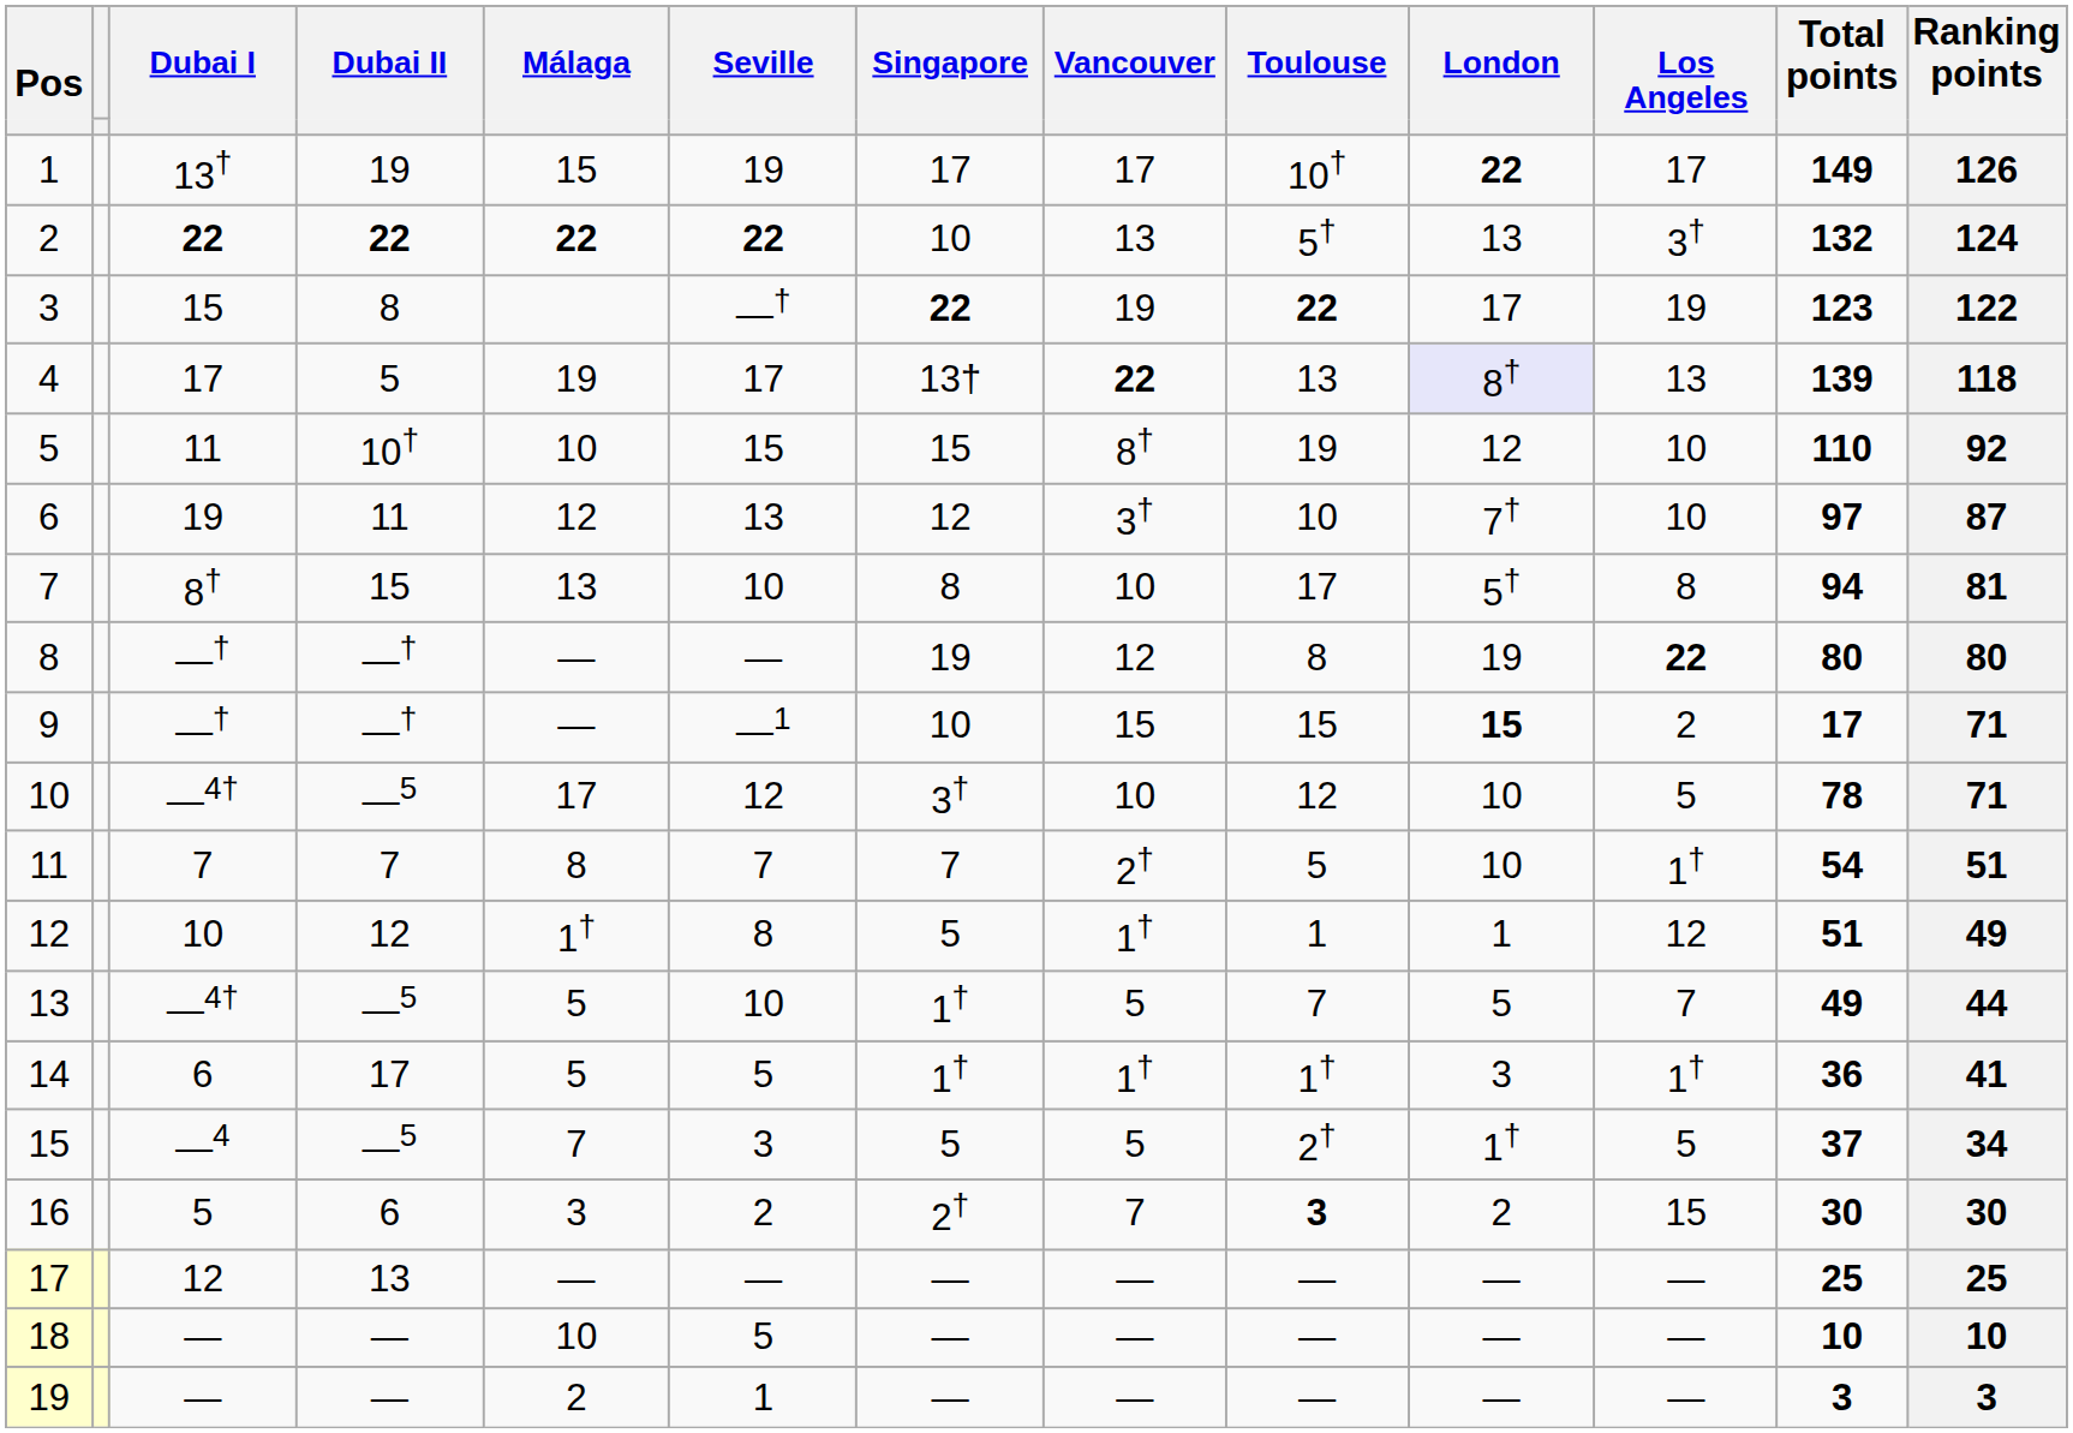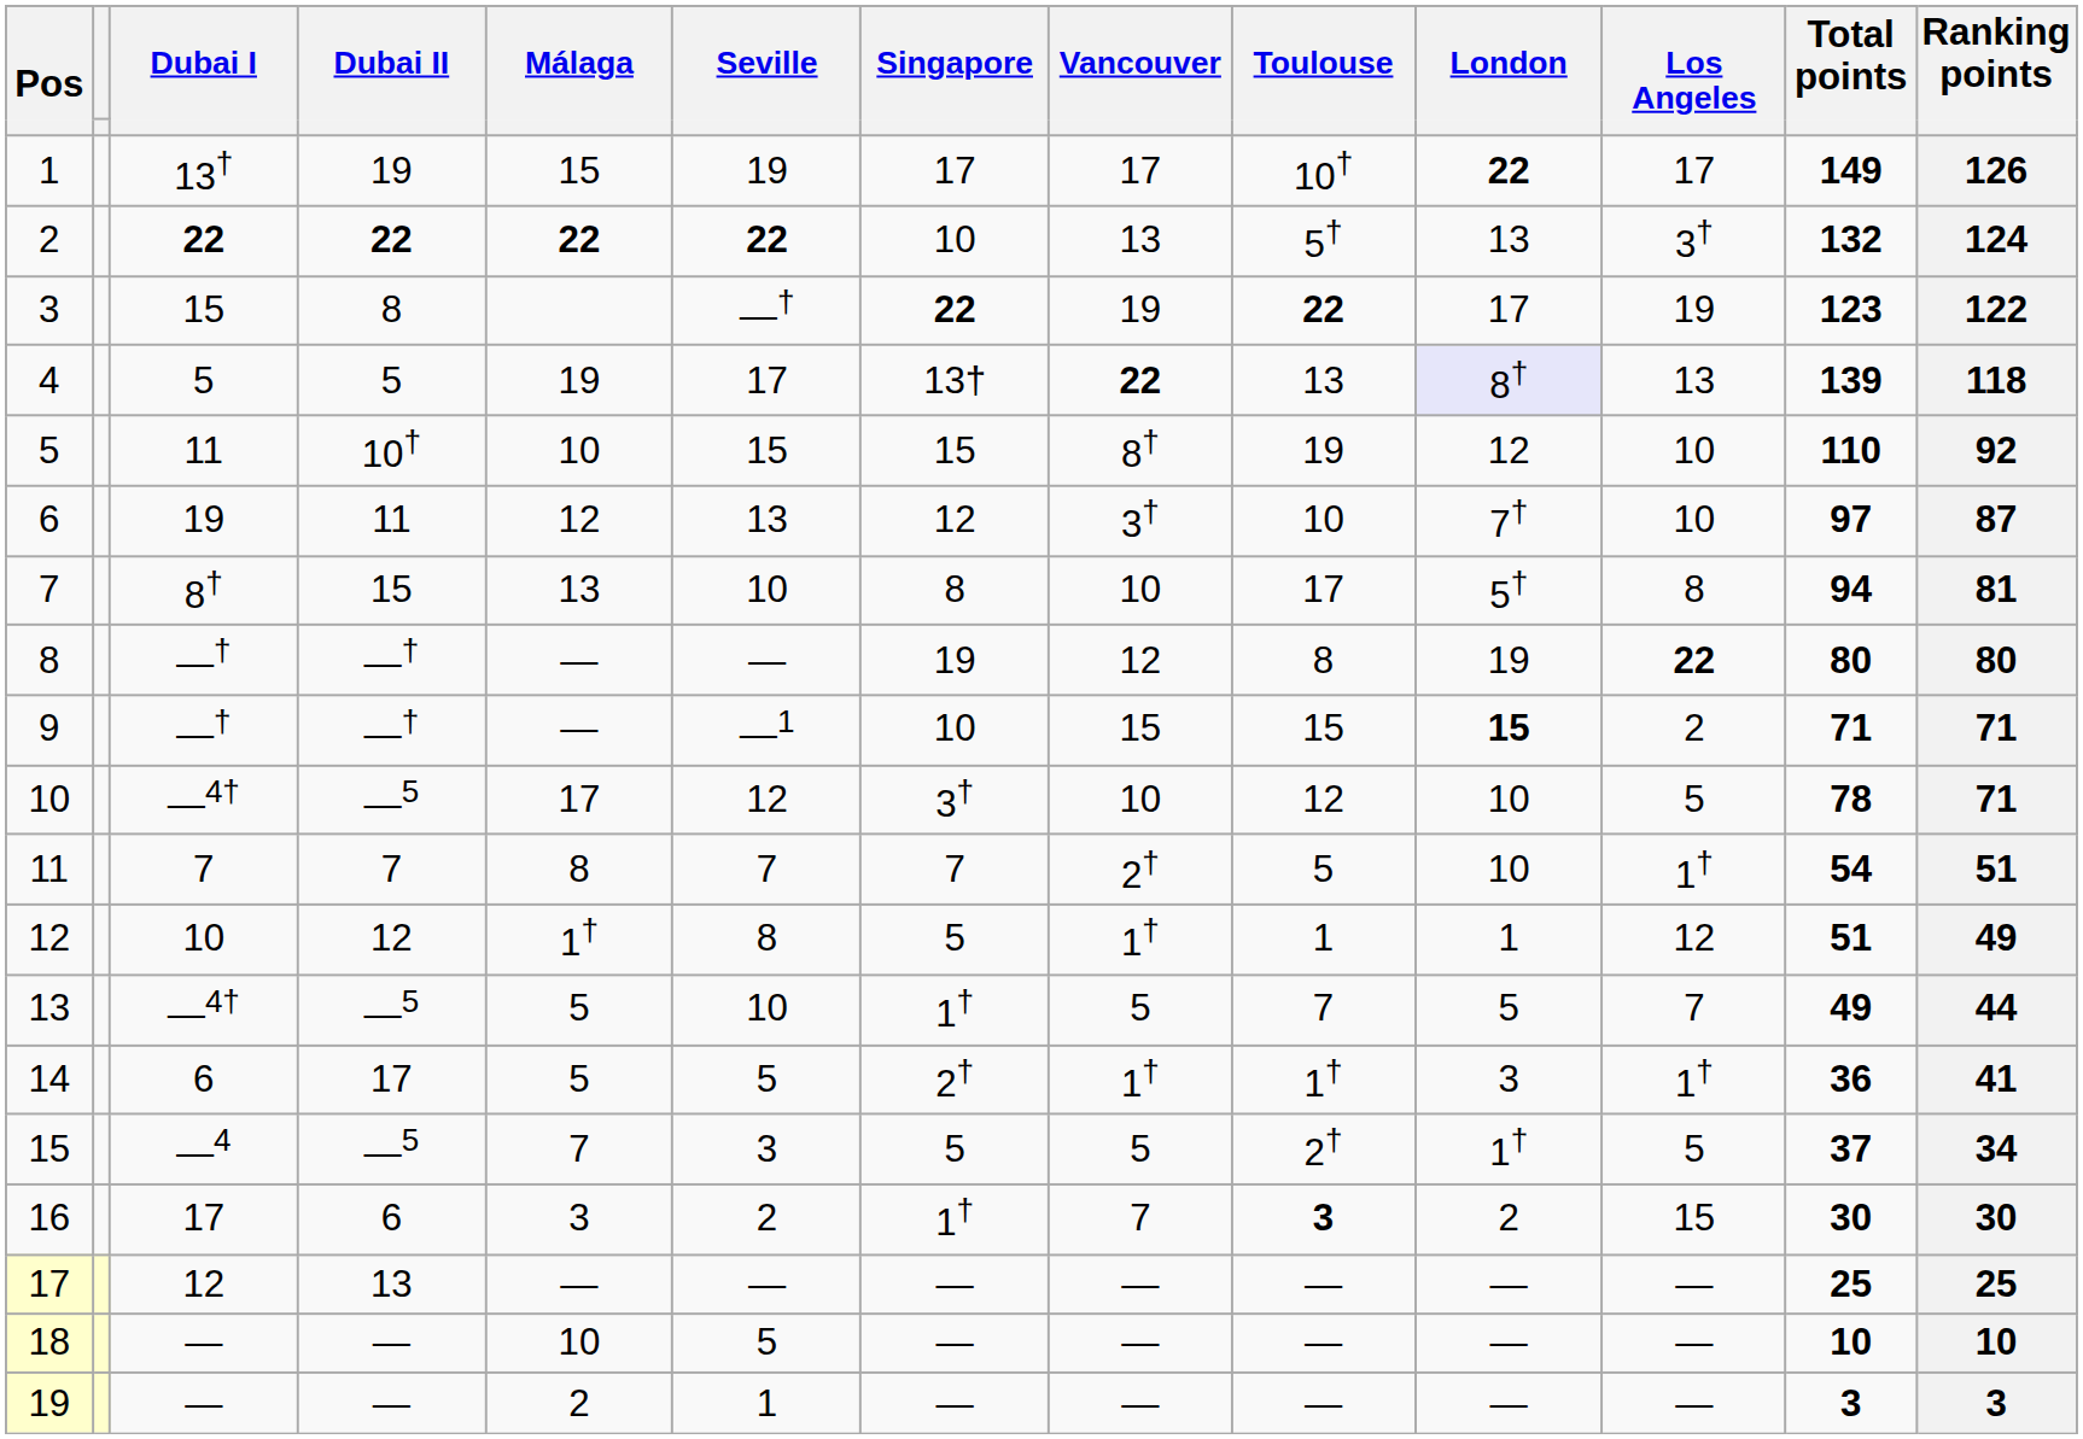4 | Dubai I: 17 -> 5
9 | Total points: 17 -> 71
14 | Singapore: 1† -> 2†
16 | Dubai I: 5 -> 17
16 | Singapore: 2† -> 1†
